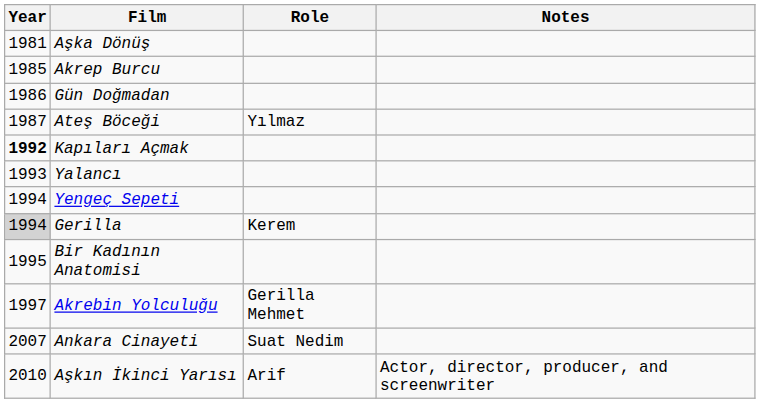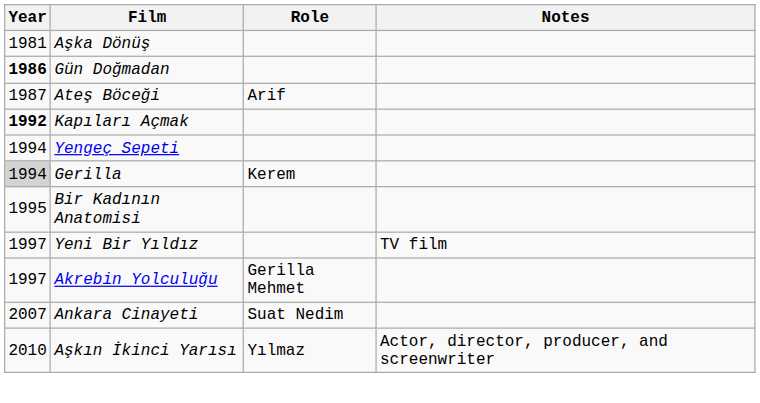- row: 1985 | Akrep Burcu
Gün Doğmadan | Year: normal -> bold
Ateş Böceği | Role: Yılmaz -> Arif
- row: 1993 | Yalancı
+ row: 1997 | Yeni Bir Yıldız | TV film
Aşkın İkinci Yarısı | Role: Arif -> Yılmaz
